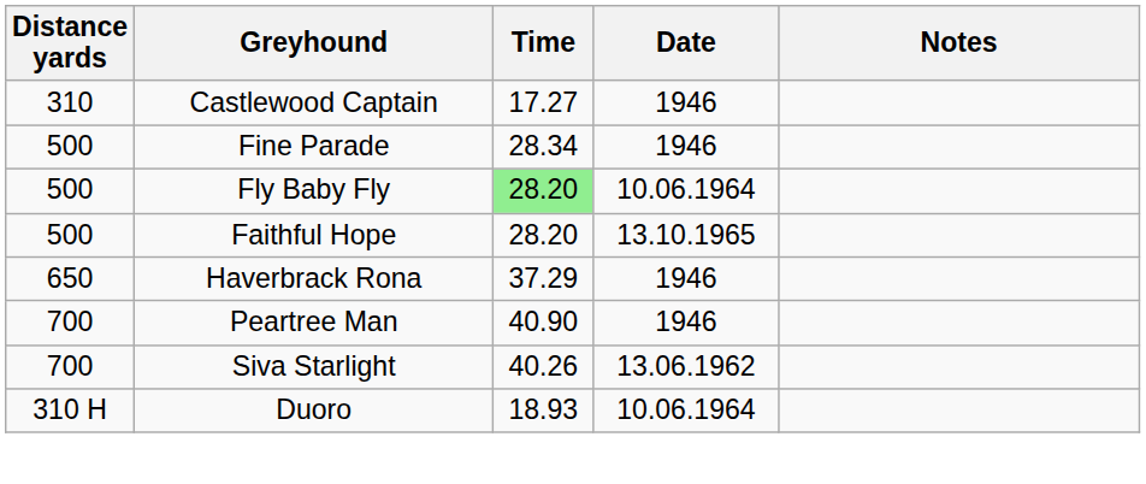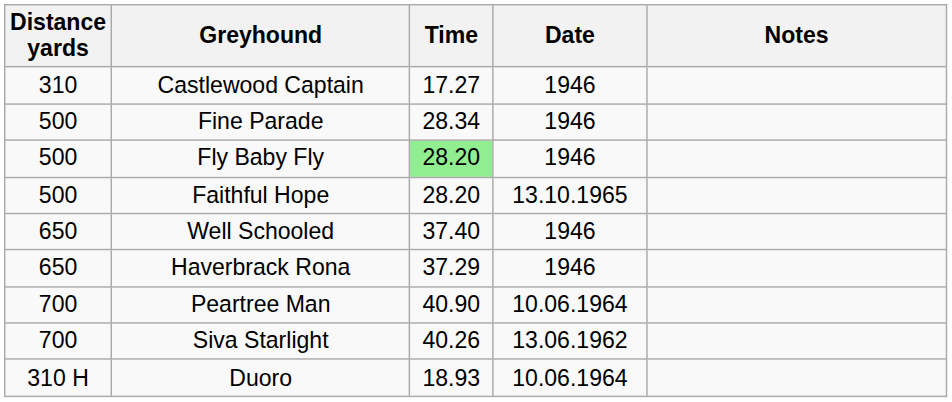Fly Baby Fly | Date: 10.06.1964 -> 1946
+ row: 650 | Well Schooled | 37.40 | 1946
Peartree Man | Date: 1946 -> 10.06.1964
